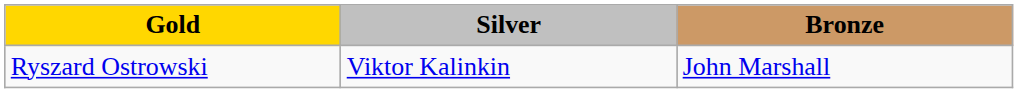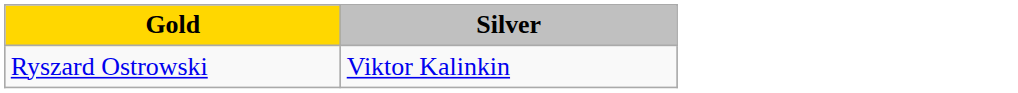- column: Bronze | John Marshall
